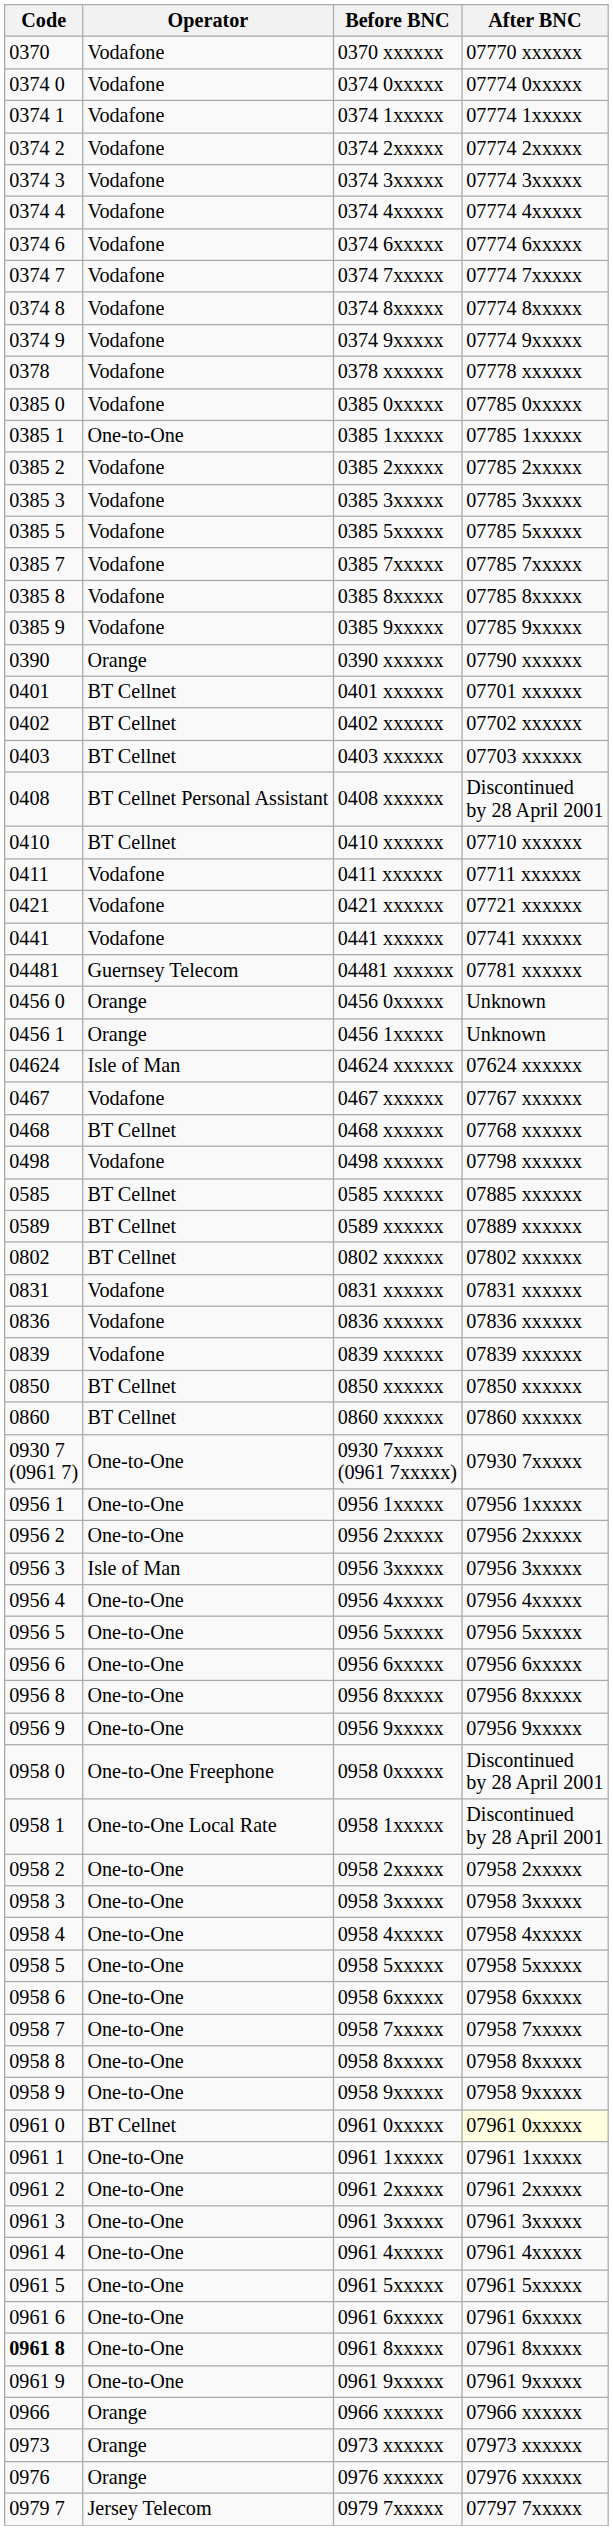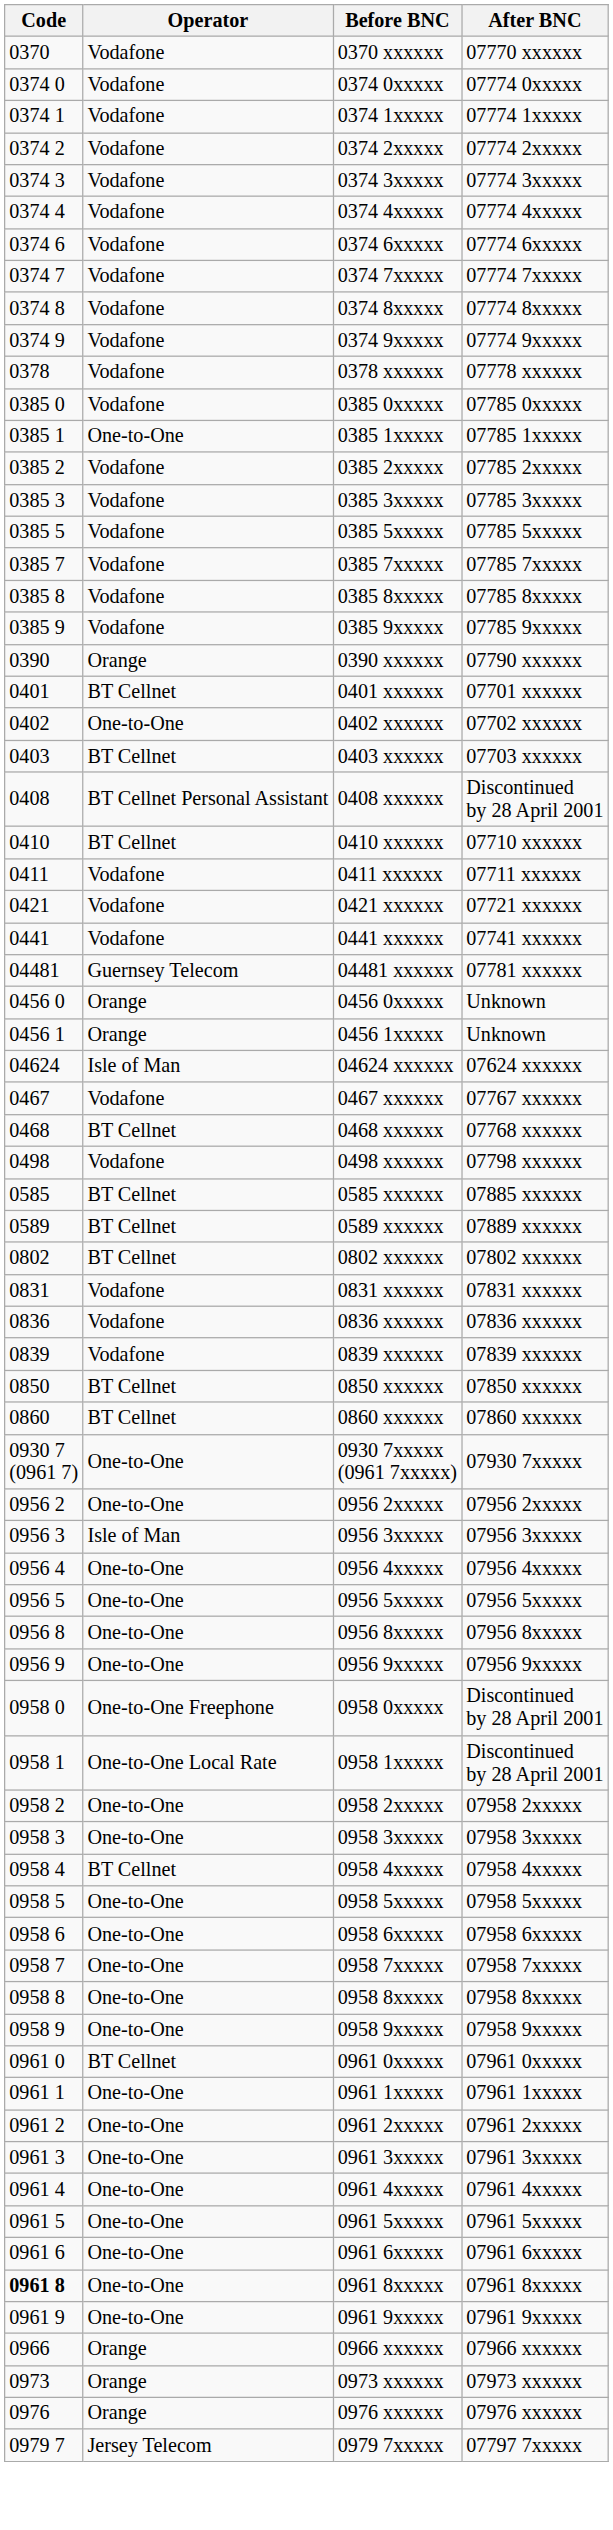0402 xxxxxx | Operator: BT Cellnet -> One-to-One
- row: 0956 1 | One-to-One | 0956 1xxxxx | 07956 1xxxxx
- row: 0956 6 | One-to-One | 0956 6xxxxx | 07956 6xxxxx
0958 4xxxxx | Operator: One-to-One -> BT Cellnet
0961 0xxxxx | After BNC: lightyellow background -> no background
